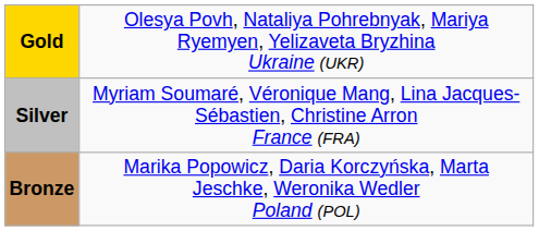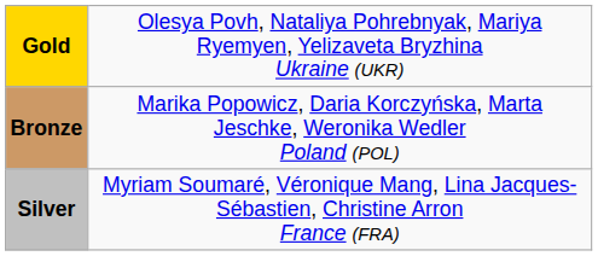rows swapped: Silver <-> Bronze
